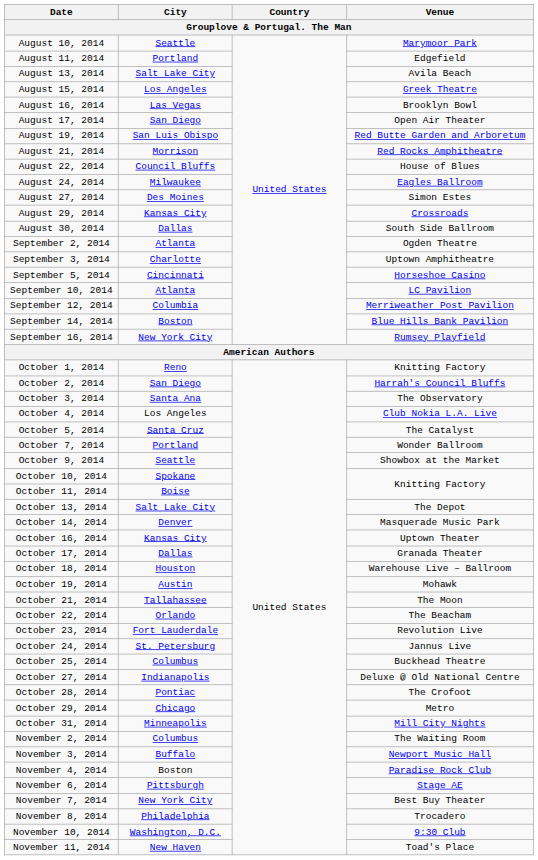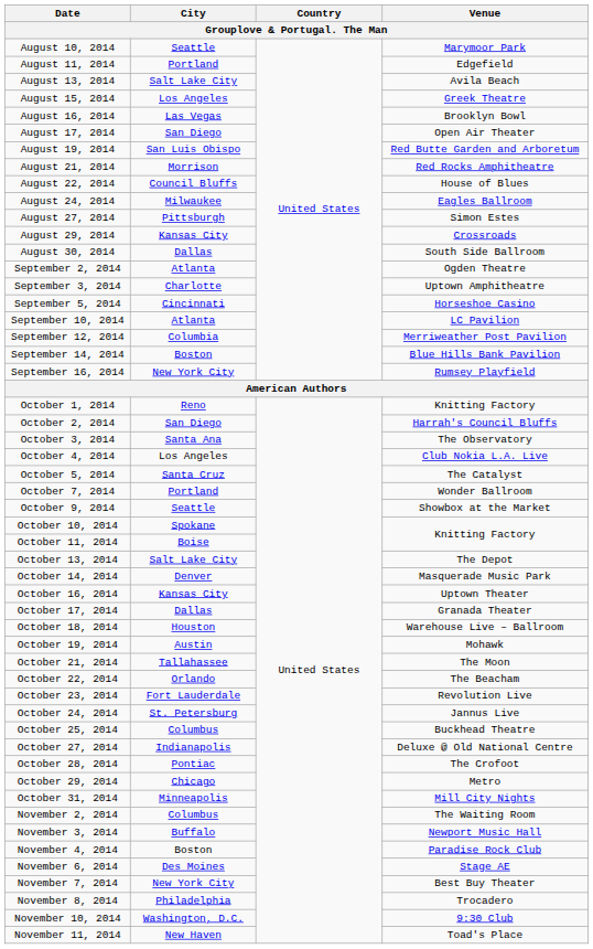August 27, 2014 | City: Des Moines -> Pittsburgh
November 6, 2014 | City: Pittsburgh -> Des Moines
